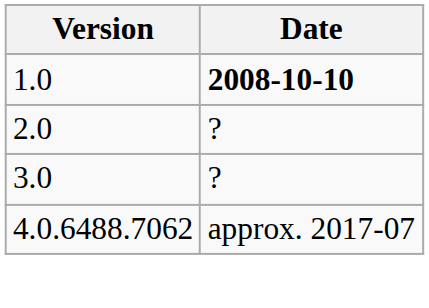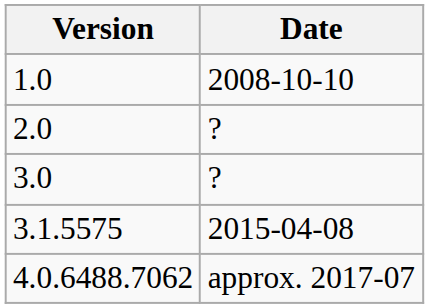1.0 | Date: bold -> normal
+ row: 3.1.5575 | 2015-04-08
